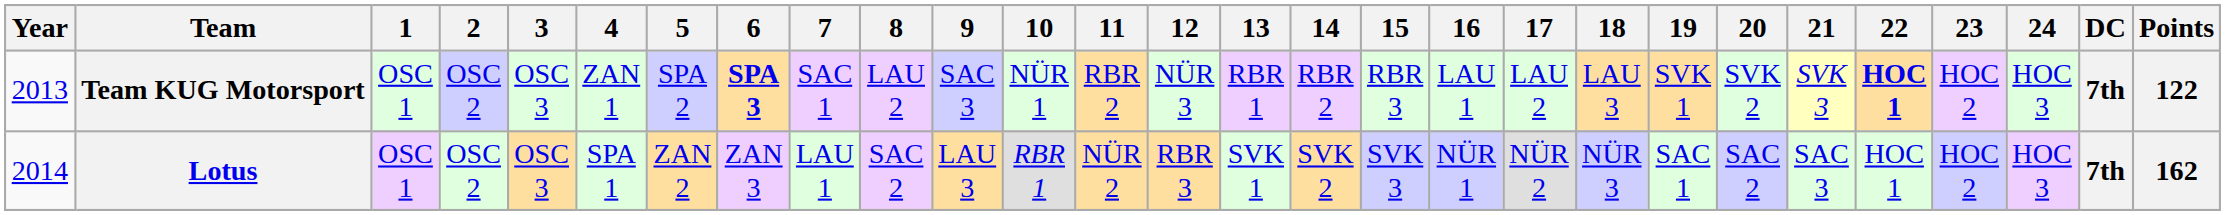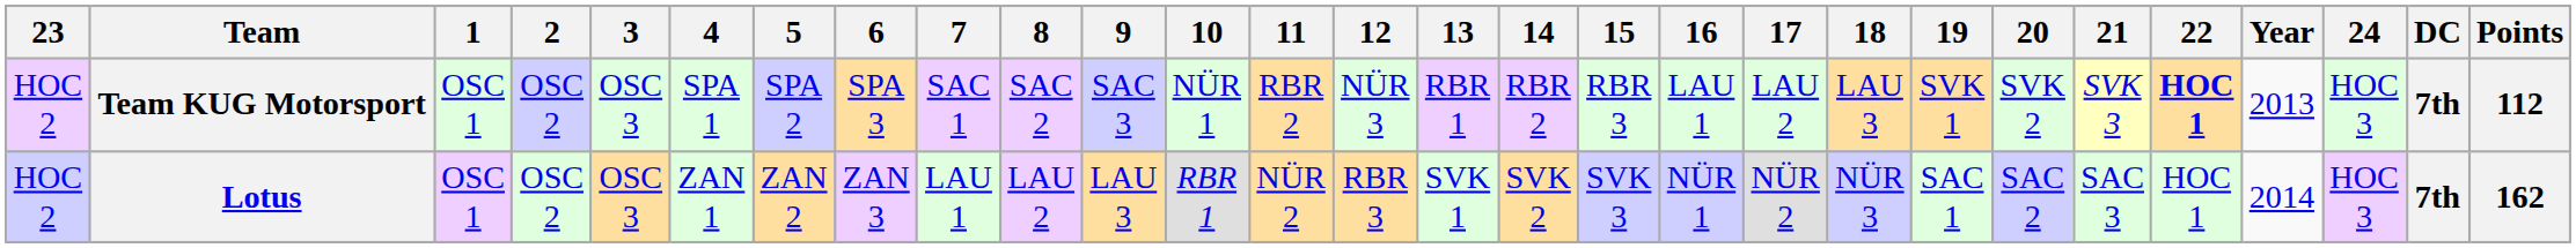columns swapped: Year <-> 23
Team KUG Motorsport | 4: ZAN 1 -> SPA 1
Team KUG Motorsport | 6: bold -> normal
Team KUG Motorsport | 8: LAU 2 -> SAC 2
Team KUG Motorsport | Points: 122 -> 112
Lotus | 4: SPA 1 -> ZAN 1
Lotus | 8: SAC 2 -> LAU 2
